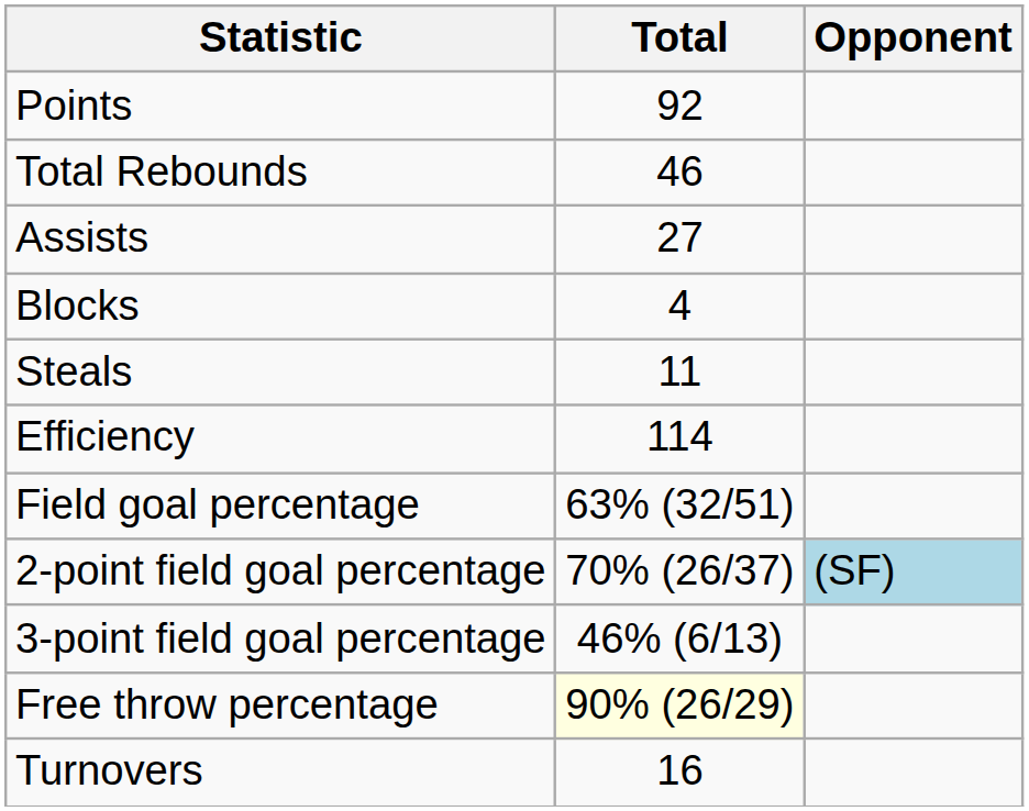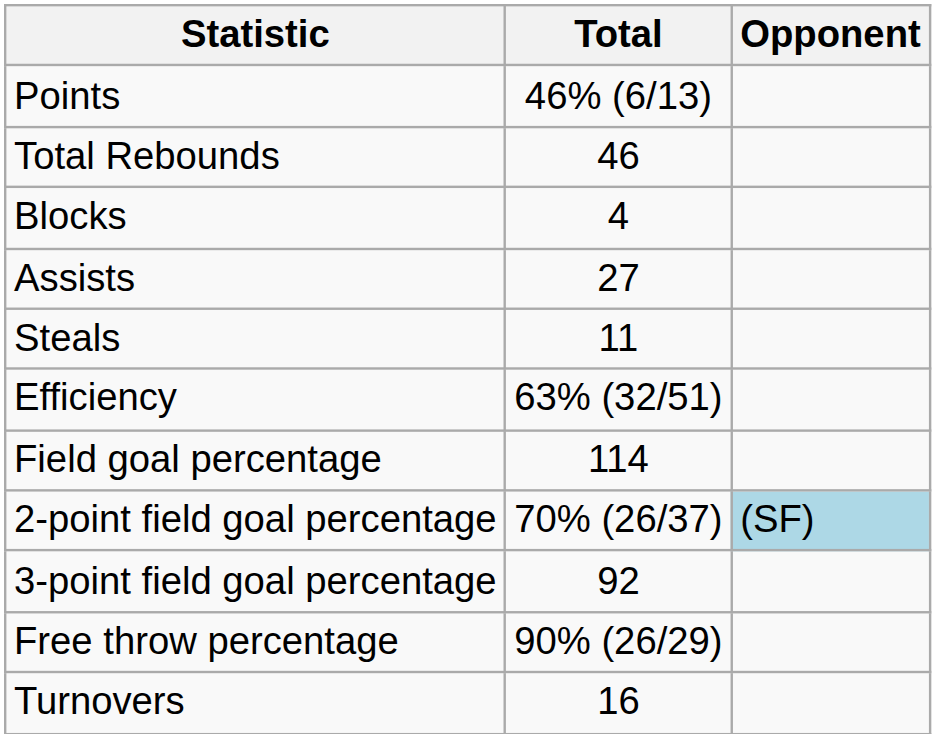Points | Total: 92 -> 46% (6/13)
rows swapped: Assists <-> Blocks
Efficiency | Total: 114 -> 63% (32/51)
Field goal percentage | Total: 63% (32/51) -> 114
3-point field goal percentage | Total: 46% (6/13) -> 92
Free throw percentage | Total: lightyellow background -> no background
